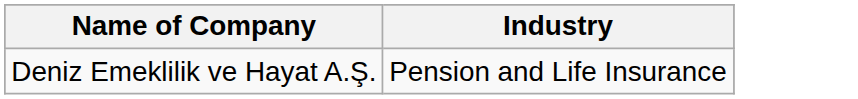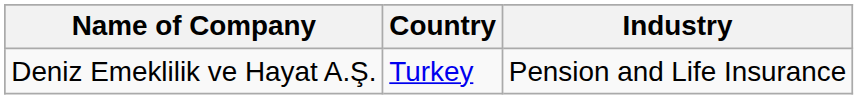+ column: Country | Turkey
